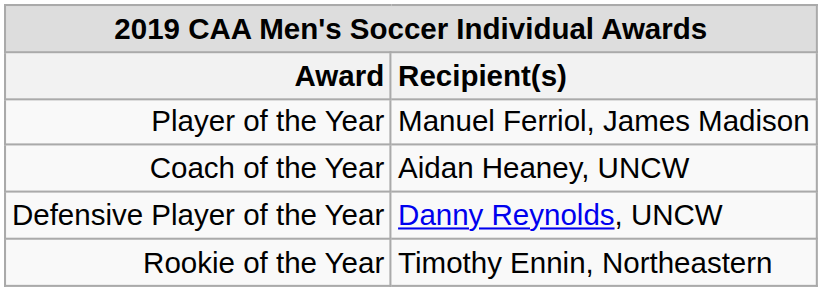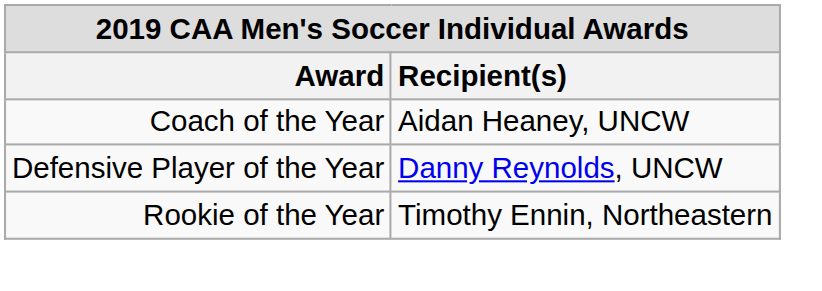- row: Player of the Year | Manuel Ferriol, James Madison
